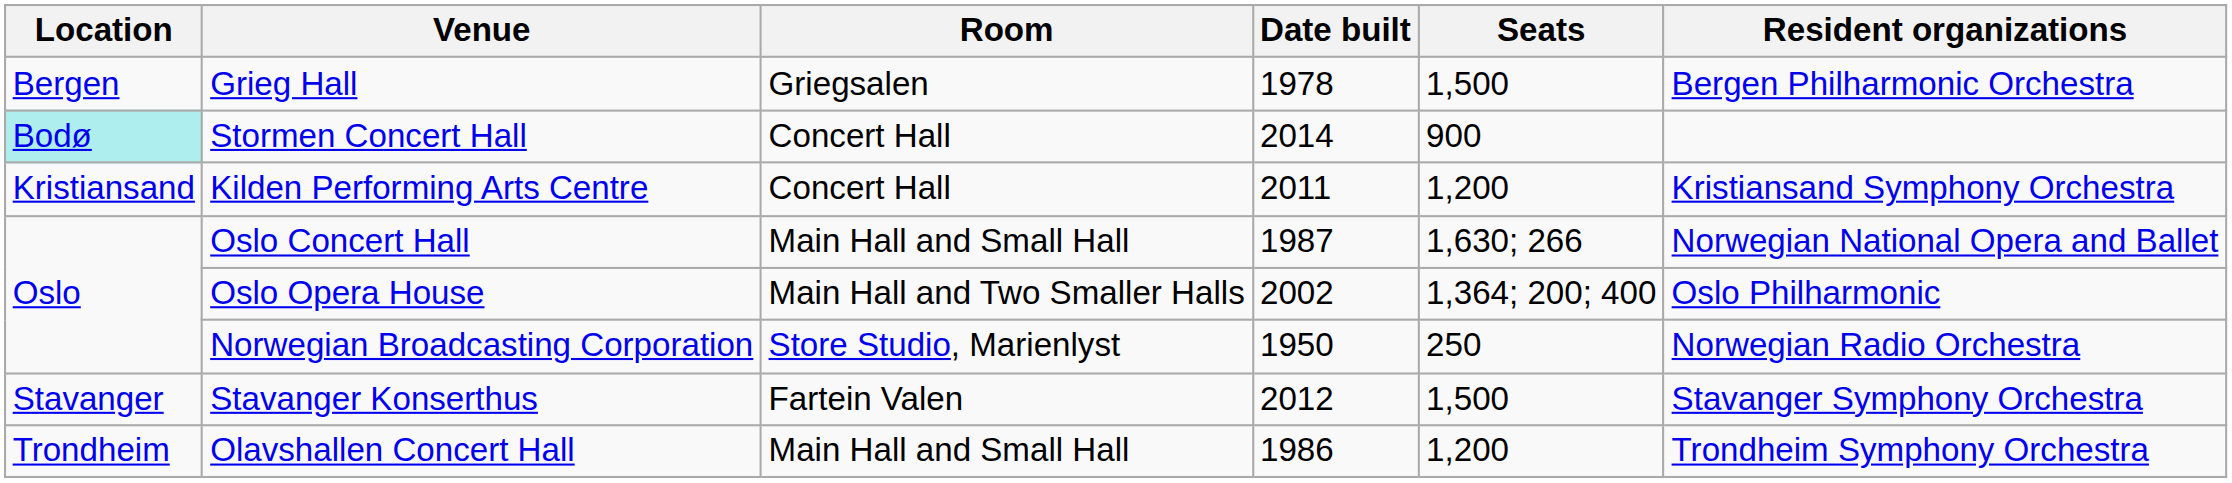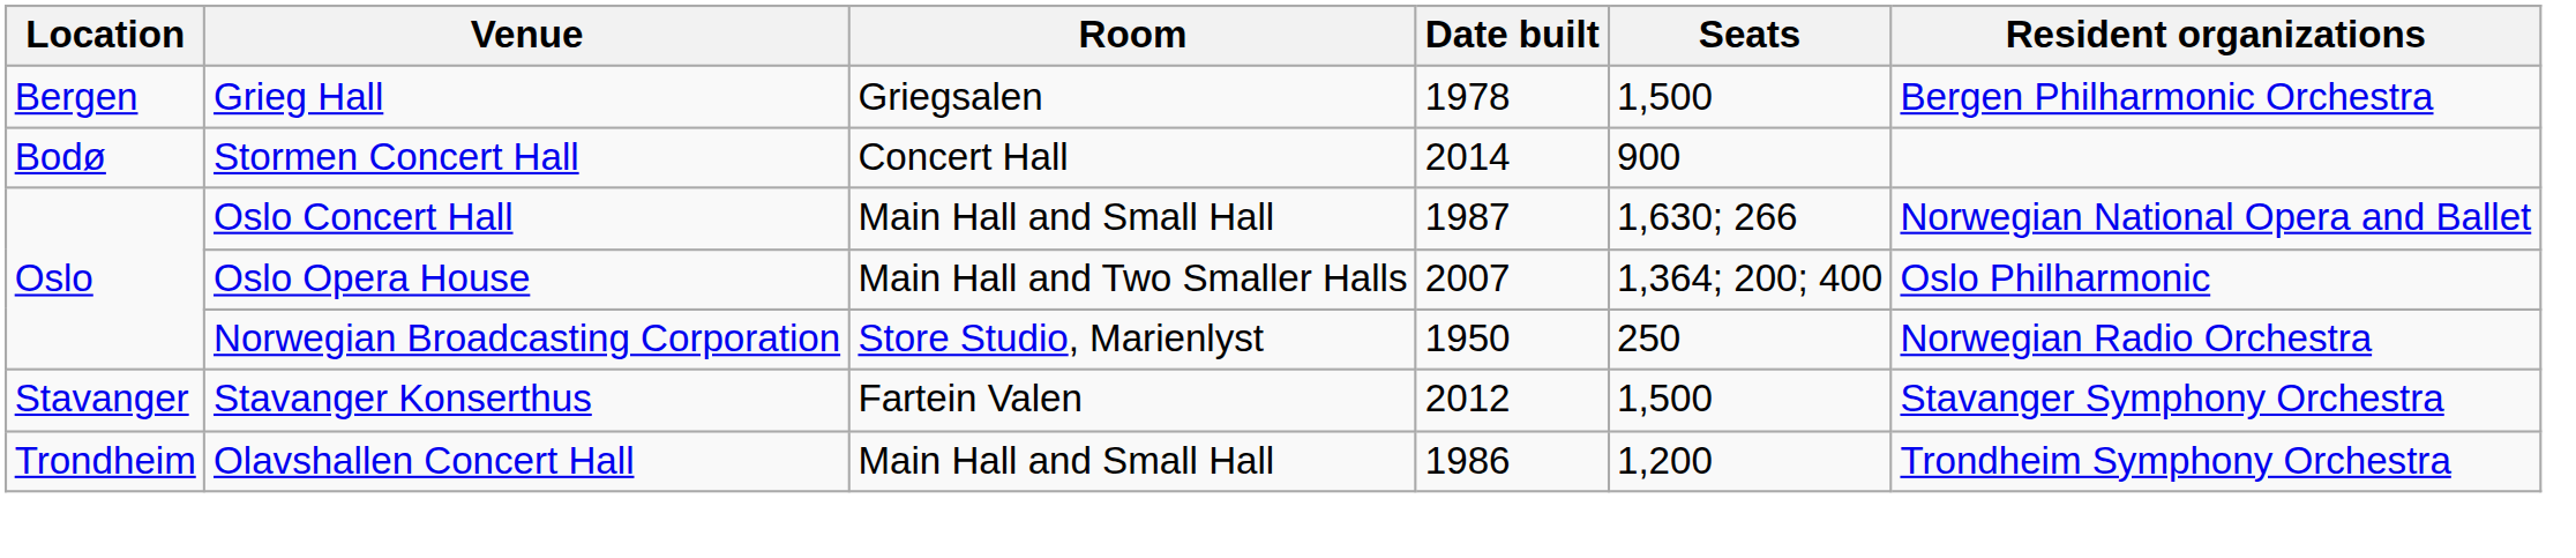Stormen Concert Hall | Location: paleturquoise background -> no background
- row: Kristiansand | Kilden Performing Arts Centre | Concert Hall | 2011 | 1,200 | Kristiansand Symphony Orchestra
Oslo Opera House | Date built: 2002 -> 2007
